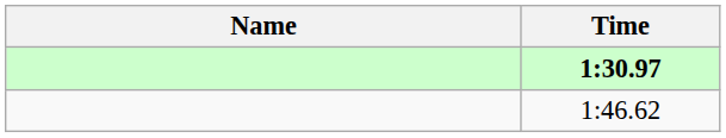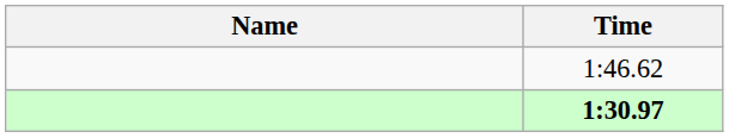rows swapped: 1:30.97 <-> 1:46.62
